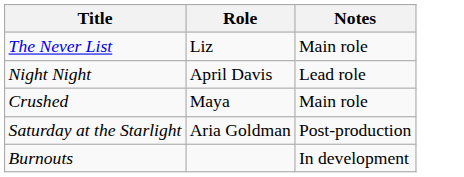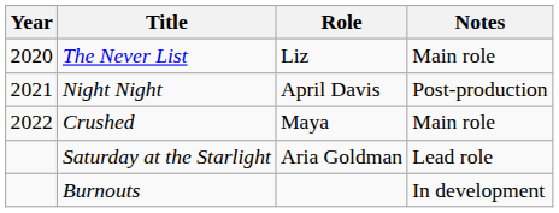+ column: Year | 2020 | 2021 | 2022
Night Night | Notes: Lead role -> Post-production
Saturday at the Starlight | Notes: Post-production -> Lead role
